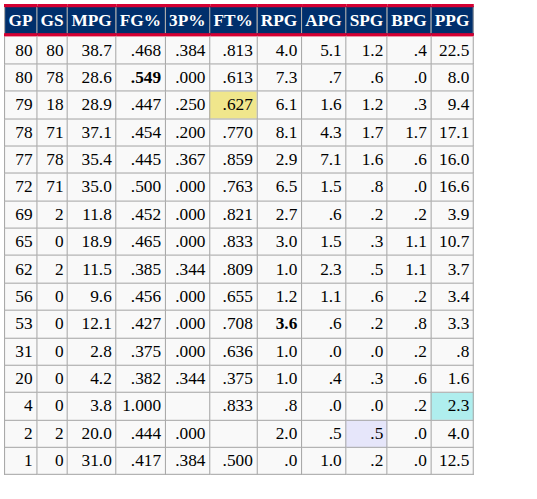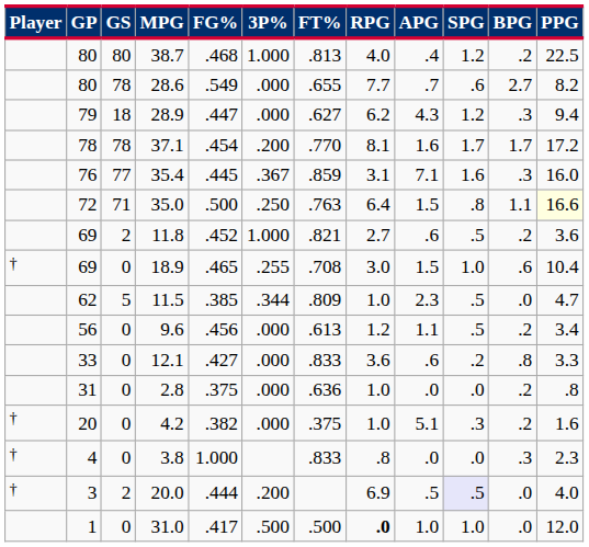+ column: Player | † | † | † | †
38.7 | 3P%: .384 -> 1.000
38.7 | APG: 5.1 -> .4
38.7 | BPG: .4 -> .2
28.6 | FG%: bold -> normal
28.6 | FT%: .613 -> .655
28.6 | RPG: 7.3 -> 7.7
28.6 | BPG: .0 -> 2.7
28.6 | PPG: 8.0 -> 8.2
28.9 | 3P%: .250 -> .000
28.9 | FT%: khaki background -> no background
28.9 | RPG: 6.1 -> 6.2
28.9 | APG: 1.6 -> 4.3
37.1 | GS: 71 -> 78
37.1 | APG: 4.3 -> 1.6
37.1 | PPG: 17.1 -> 17.2
35.4 | GP: 77 -> 76
35.4 | GS: 78 -> 77
35.4 | RPG: 2.9 -> 3.1
35.4 | BPG: .6 -> .3
35.0 | 3P%: .000 -> .250
35.0 | RPG: 6.5 -> 6.4
35.0 | BPG: .0 -> 1.1
35.0 | PPG: no background -> lightyellow background
11.8 | 3P%: .000 -> 1.000
11.8 | SPG: .2 -> .5
11.8 | PPG: 3.9 -> 3.6
18.9 | GP: 65 -> 69
18.9 | 3P%: .000 -> .255
18.9 | FT%: .833 -> .708
18.9 | SPG: .3 -> 1.0
18.9 | BPG: 1.1 -> .6
18.9 | PPG: 10.7 -> 10.4
11.5 | GS: 2 -> 5
11.5 | BPG: 1.1 -> .0
11.5 | PPG: 3.7 -> 4.7
9.6 | FT%: .655 -> .613
9.6 | SPG: .6 -> .5
12.1 | GP: 53 -> 33
12.1 | FT%: .708 -> .833
12.1 | RPG: bold -> normal
4.2 | 3P%: .344 -> .000
4.2 | APG: .4 -> 5.1
4.2 | BPG: .6 -> .2
3.8 | BPG: .2 -> .3
3.8 | PPG: paleturquoise background -> no background
20.0 | GP: 2 -> 3
20.0 | 3P%: .000 -> .200
20.0 | RPG: 2.0 -> 6.9
31.0 | 3P%: .384 -> .500
31.0 | RPG: normal -> bold
31.0 | SPG: .2 -> 1.0
31.0 | PPG: 12.5 -> 12.0
